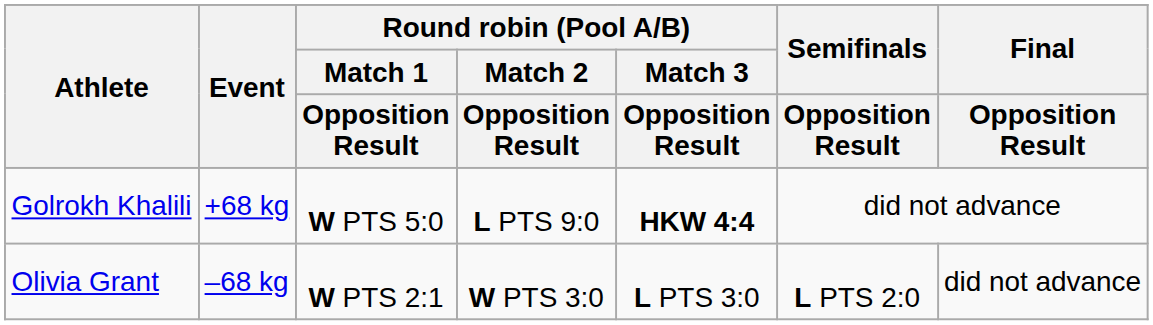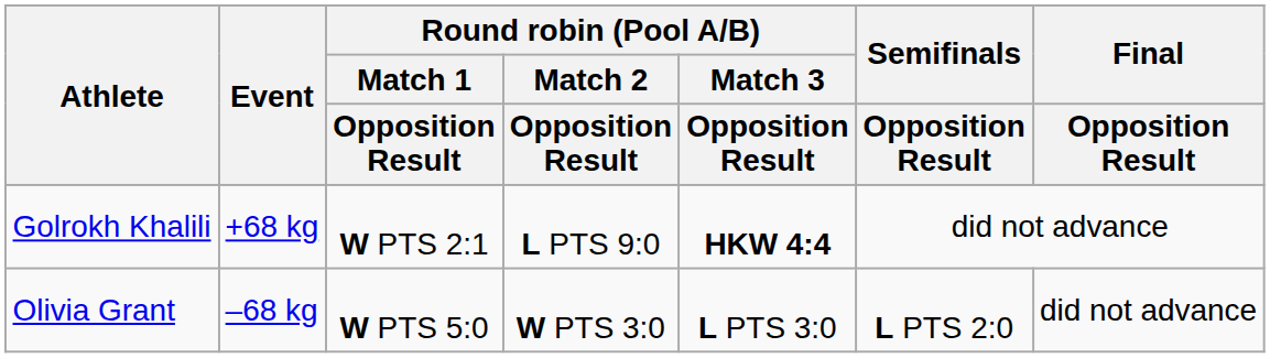Golrokh Khalili | Round robin (Pool A/B) / Match 1 / Opposition Result: W PTS 5:0 -> W PTS 2:1
Olivia Grant | Round robin (Pool A/B) / Match 1 / Opposition Result: W PTS 2:1 -> W PTS 5:0
